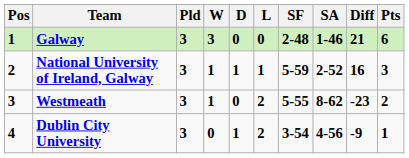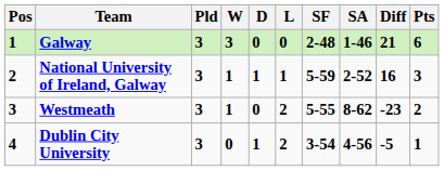Dublin City University | Diff: -9 -> -5
